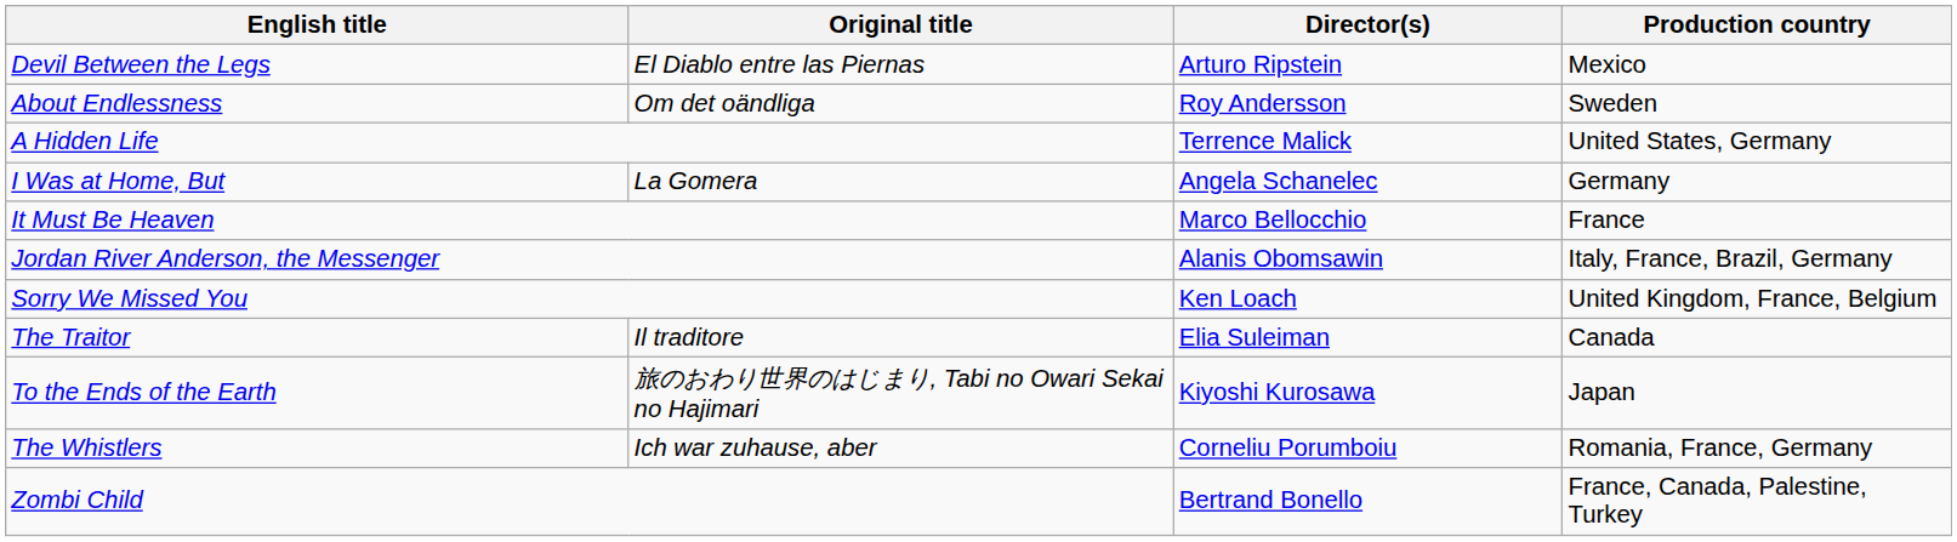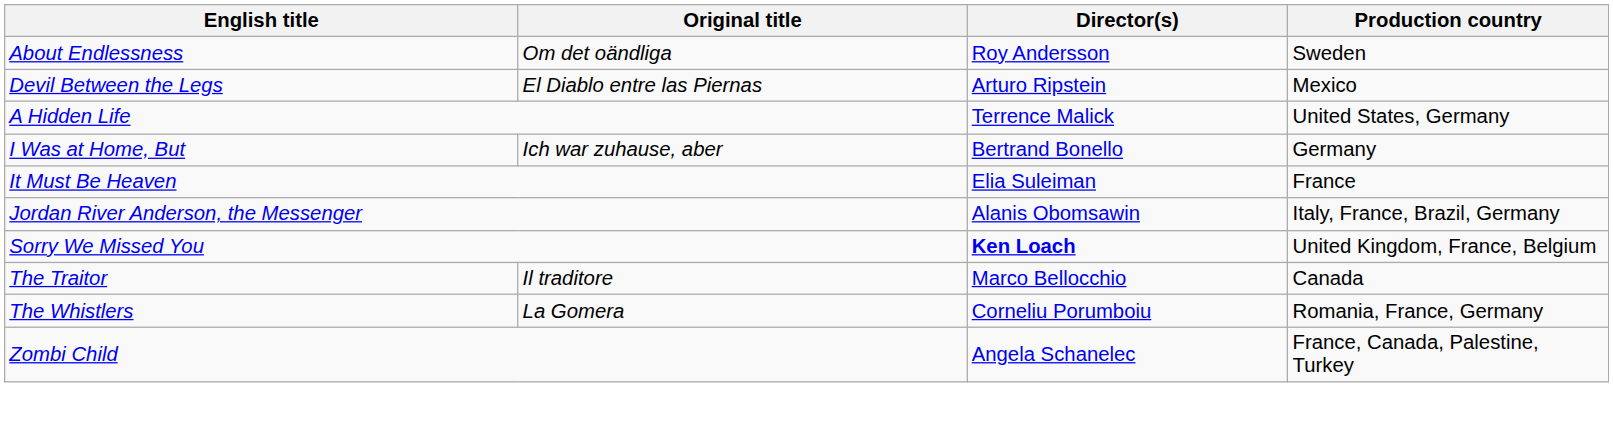rows swapped: About Endlessness <-> Devil Between the Legs
I Was at Home, But | Original title: La Gomera -> Ich war zuhause, aber
I Was at Home, But | Director(s): Angela Schanelec -> Bertrand Bonello
It Must Be Heaven | Director(s): Marco Bellocchio -> Elia Suleiman
Sorry We Missed You | Director(s): normal -> bold
The Traitor | Director(s): Elia Suleiman -> Marco Bellocchio
- row: To the Ends of the Earth | 旅のおわり世界のはじまり, Tabi no Owari Sekai no Hajimari | Kiyoshi Kurosawa | Japan
The Whistlers | Original title: Ich war zuhause, aber -> La Gomera
Zombi Child | Director(s): Bertrand Bonello -> Angela Schanelec
